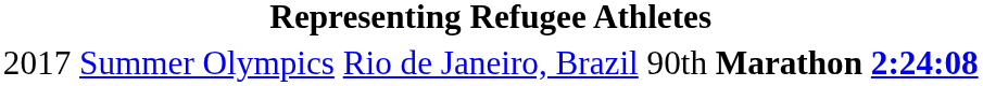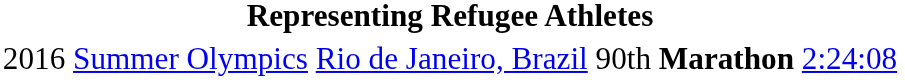Summer Olympics | column 1: 2017 -> 2016
Summer Olympics | column 6: bold -> normal
